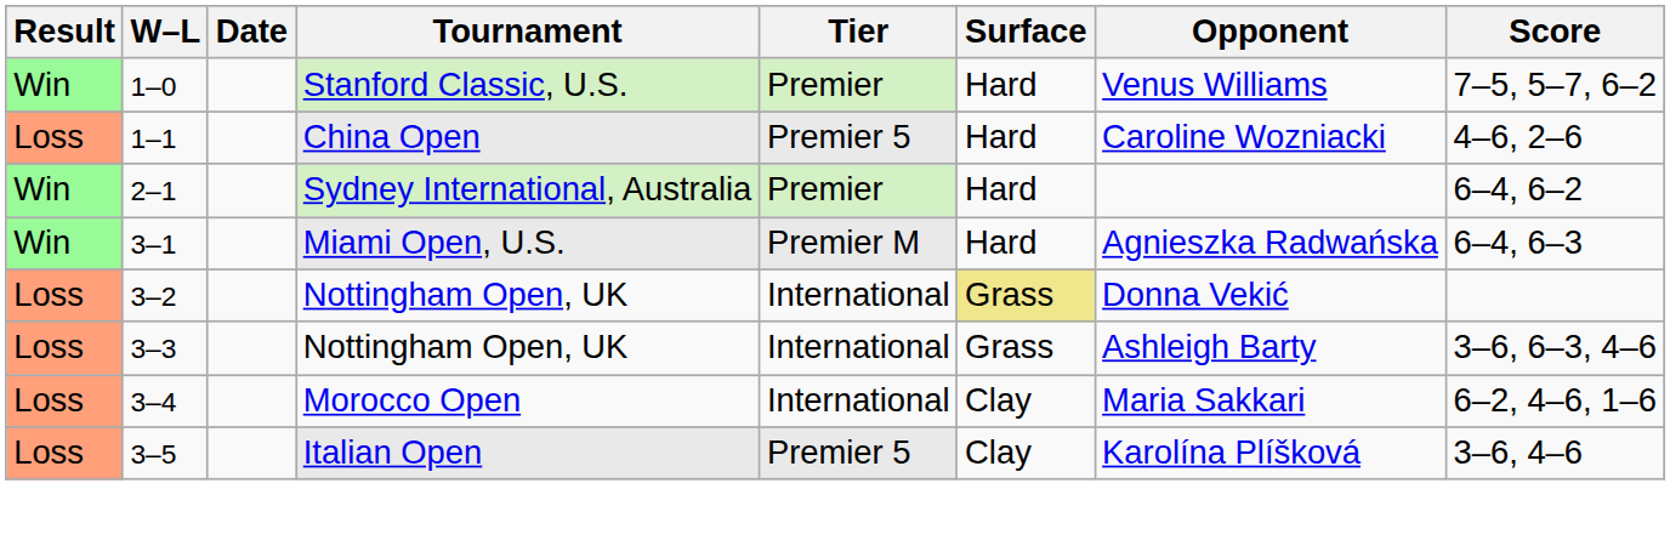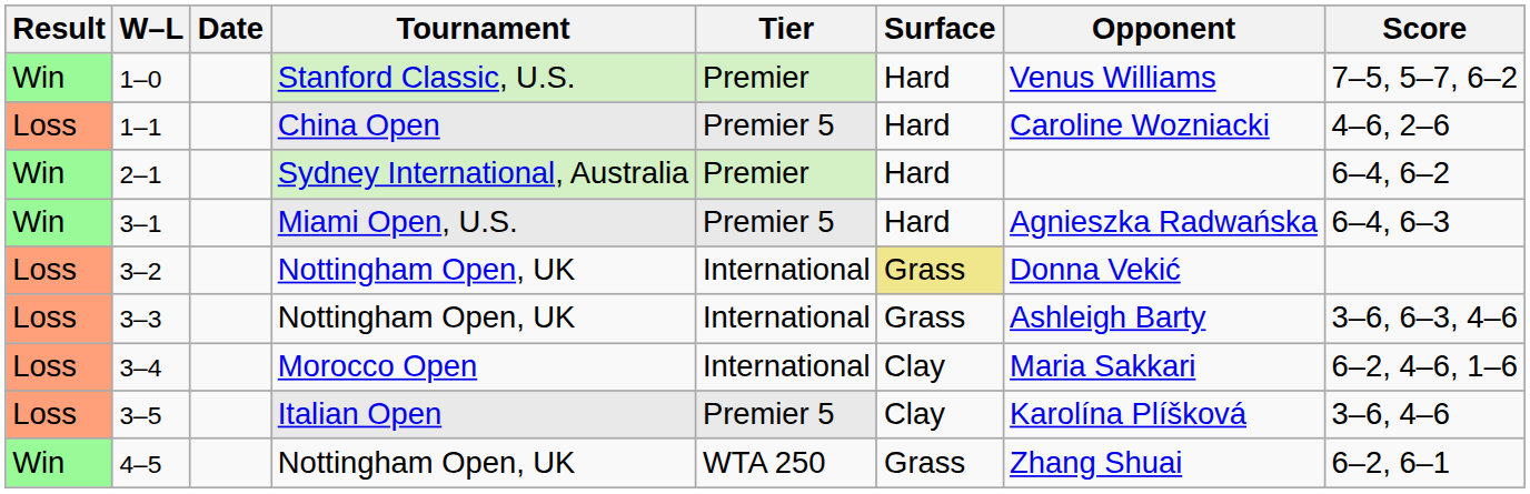3–1 | Tier: Premier M -> Premier 5
+ row: Win | 4–5 | Nottingham Open, UK | WTA 250 | Grass | Zhang Shuai | 6–2, 6–1
